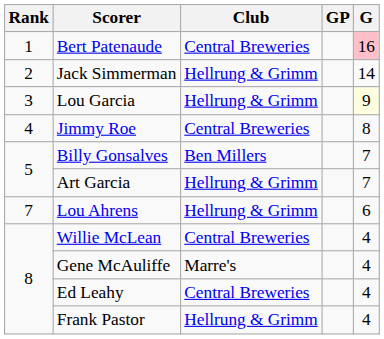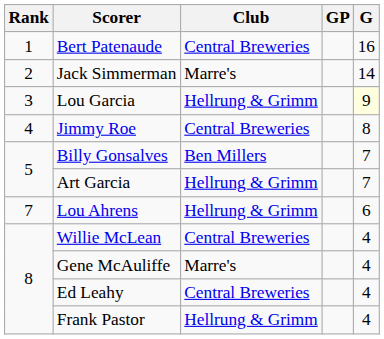Bert Patenaude | G: pink background -> no background
Jack Simmerman | Club: Hellrung & Grimm -> Marre's
